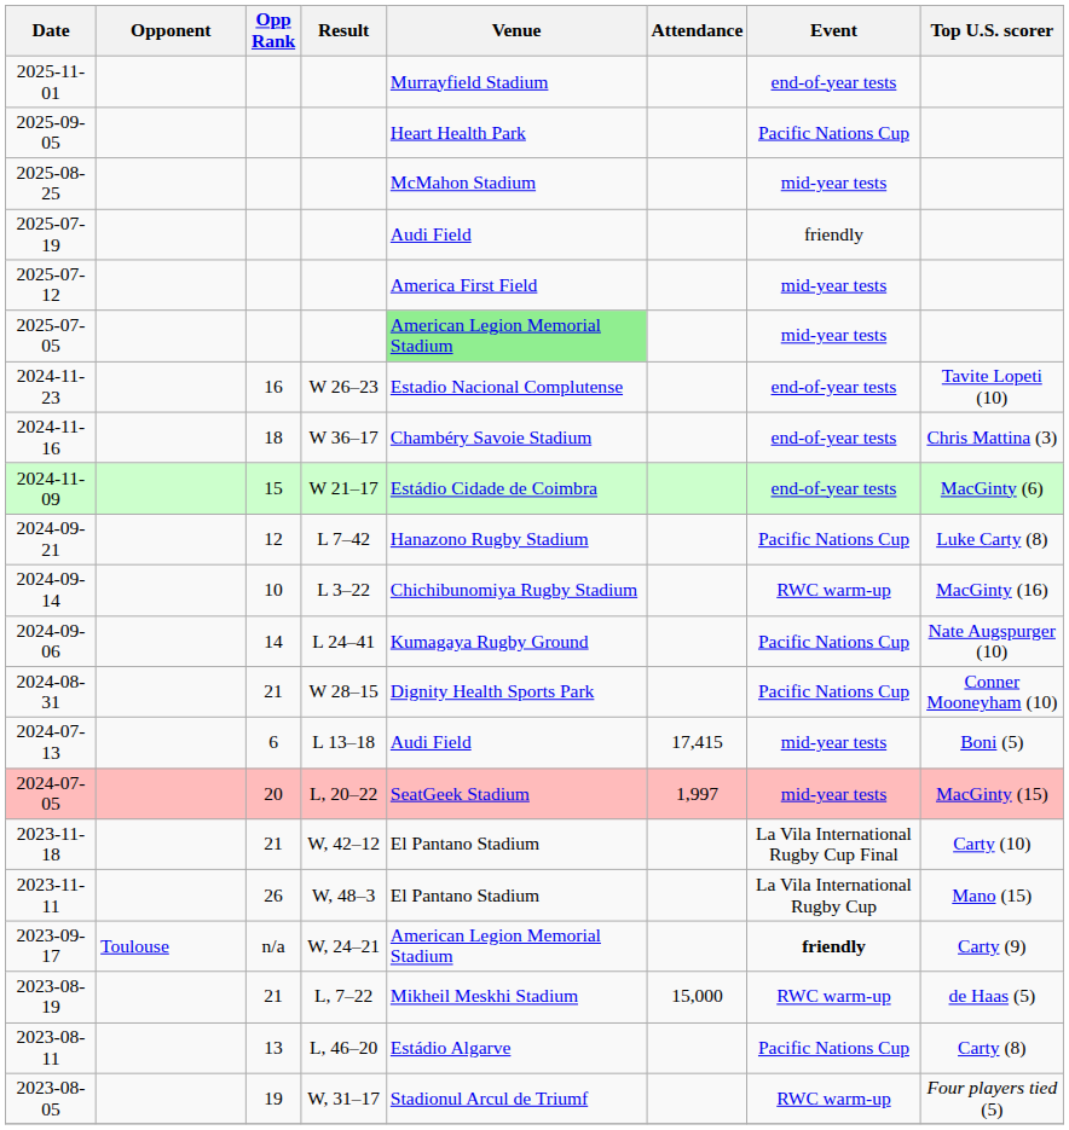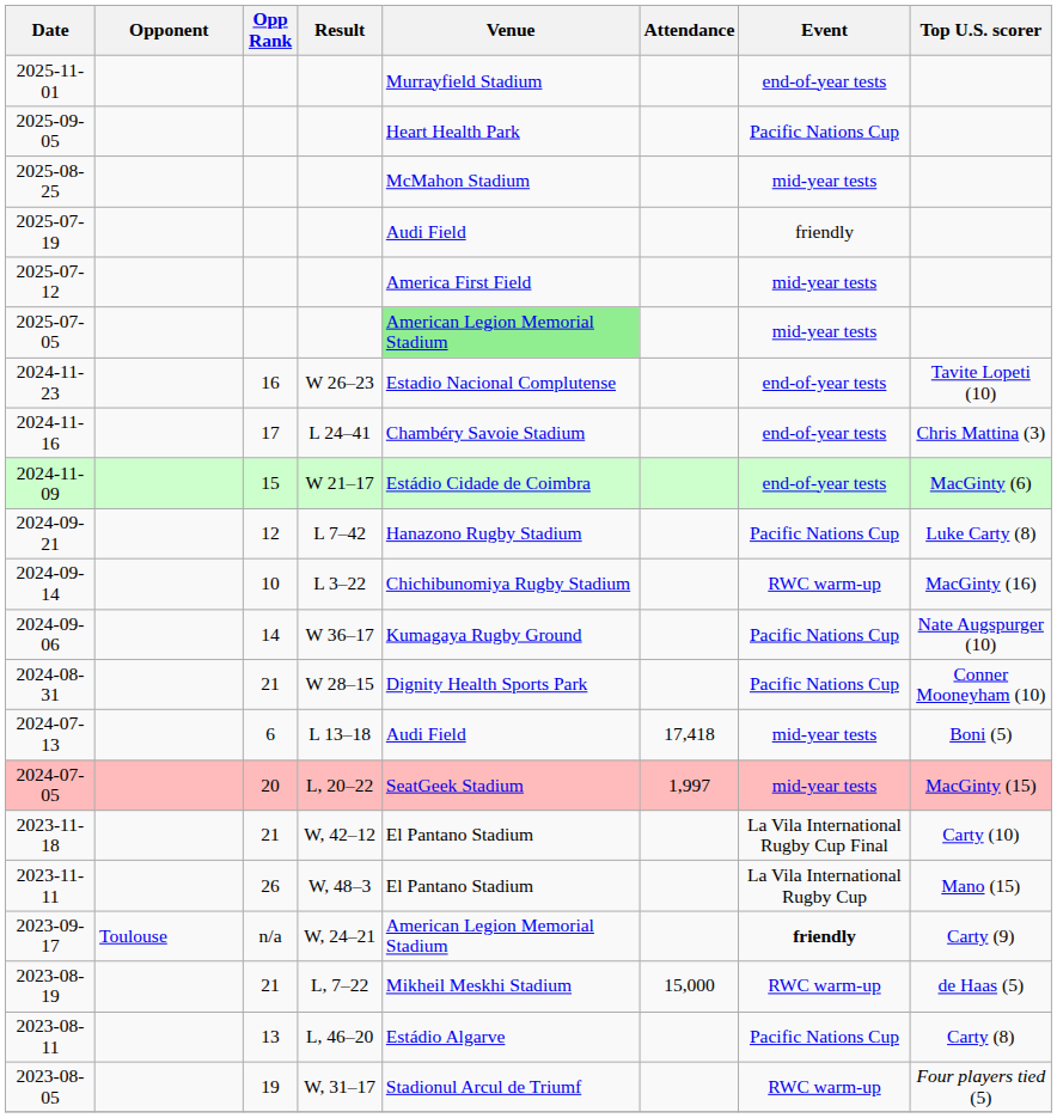2024-11-16 | Opp Rank: 18 -> 17
2024-11-16 | Result: W 36–17 -> L 24–41
2024-09-06 | Result: L 24–41 -> W 36–17
2024-07-13 | Attendance: 17,415 -> 17,418
